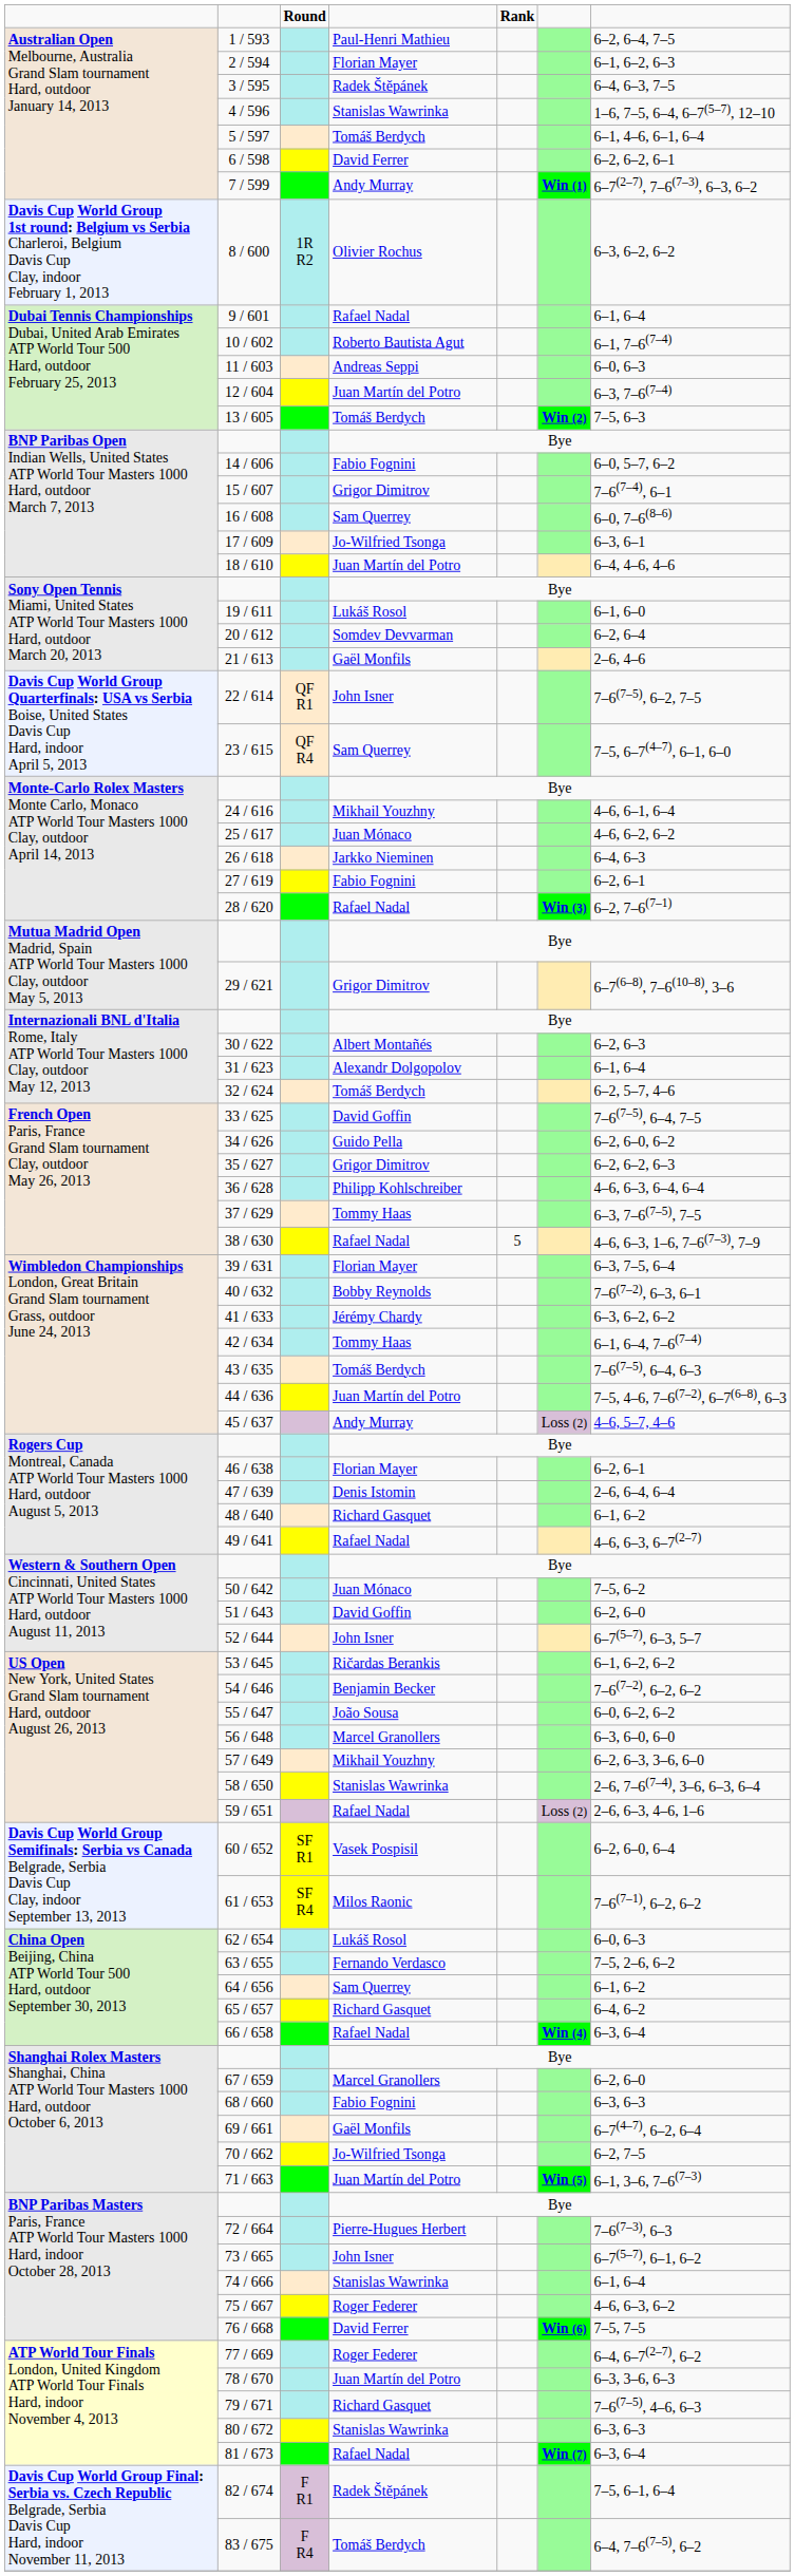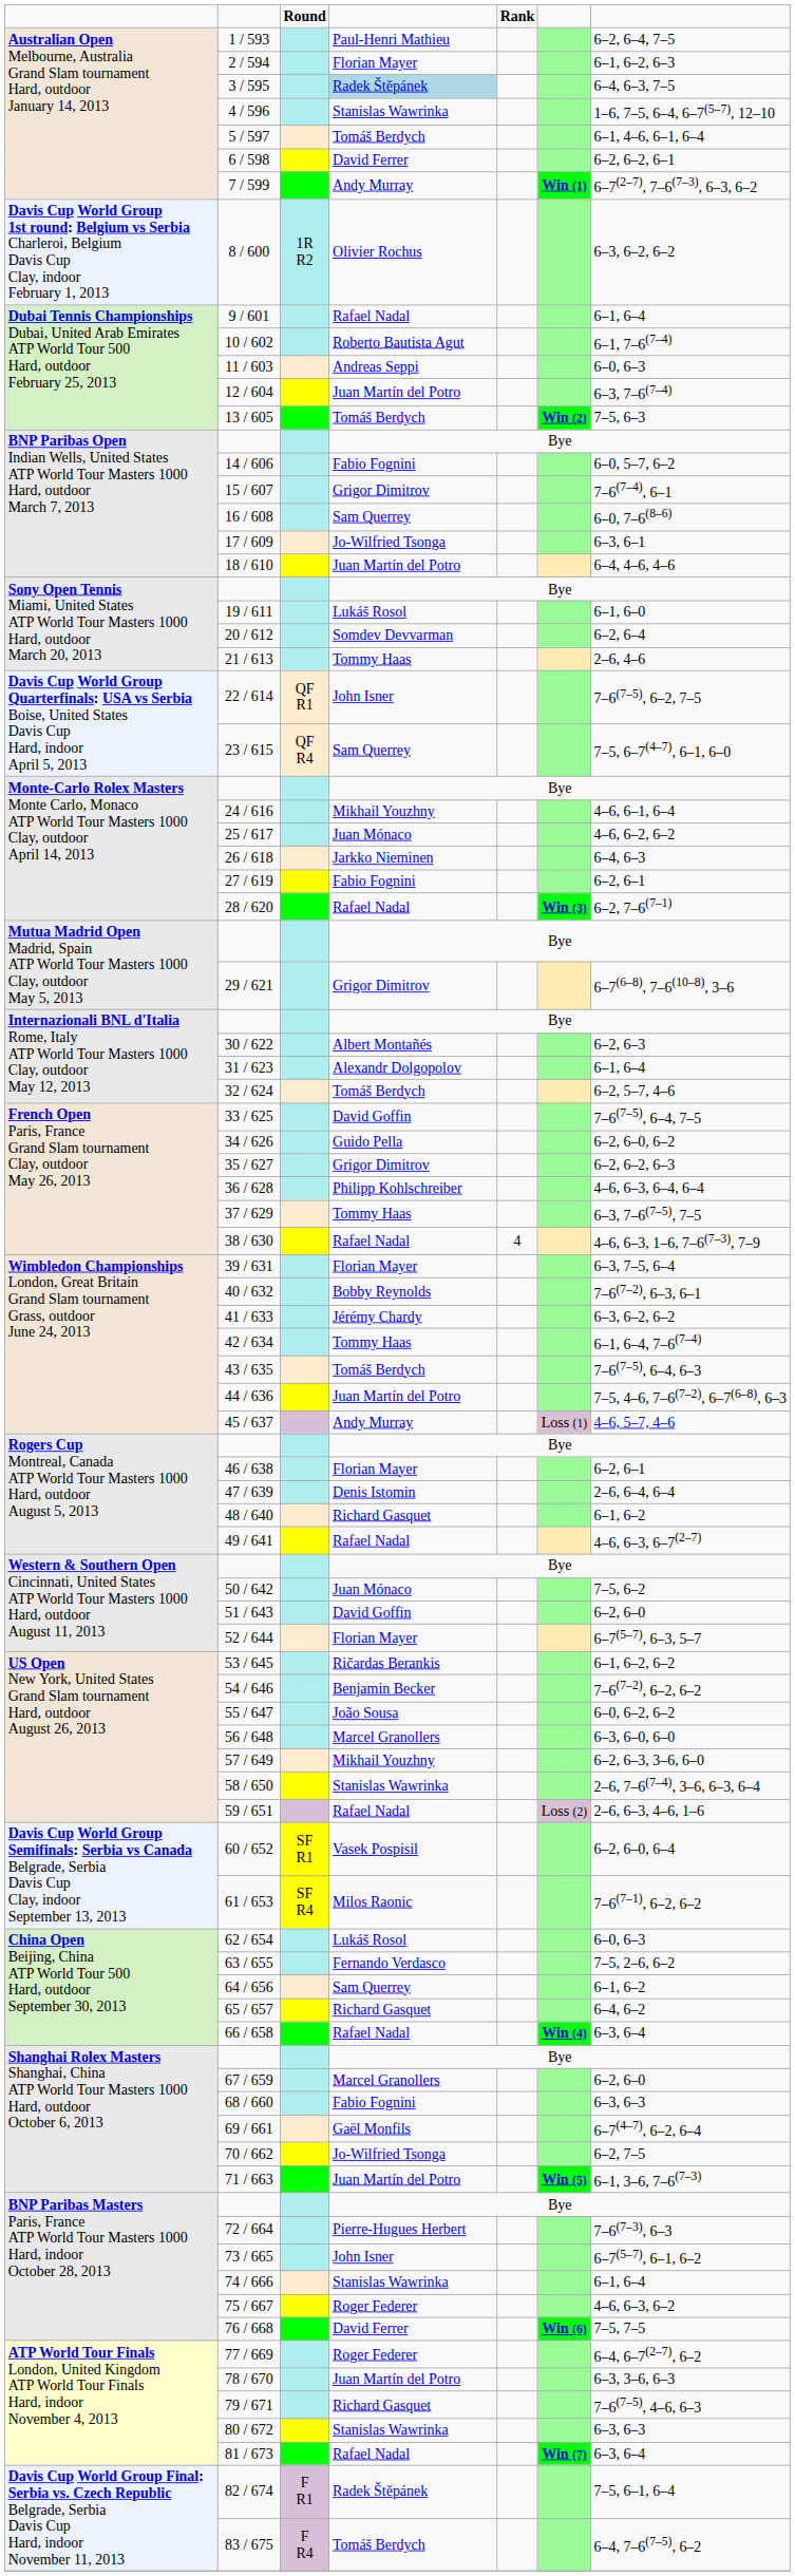3 / 595 | column 4: no background -> lightblue background
21 / 613 | column 4: Gaël Monfils -> Tommy Haas
38 / 630 | column 5: 5 -> 4
45 / 637 | column 6: Loss (2) -> Loss (1)
52 / 644 | column 4: John Isner -> Florian Mayer
